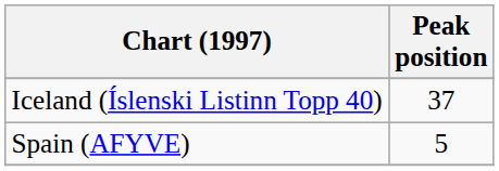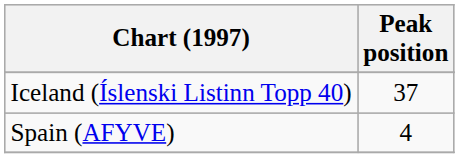Spain (AFYVE) | Peak position: 5 -> 4
